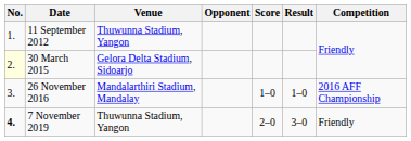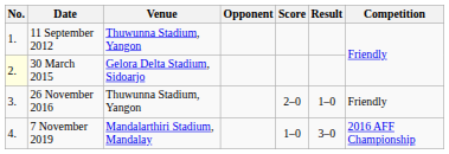26 November 2016 | Venue: Mandalarthiri Stadium, Mandalay -> Thuwunna Stadium, Yangon
26 November 2016 | Score: 1–0 -> 2–0
26 November 2016 | Competition: 2016 AFF Championship -> Friendly
7 November 2019 | No.: bold -> normal
7 November 2019 | Venue: Thuwunna Stadium, Yangon -> Mandalarthiri Stadium, Mandalay
7 November 2019 | Score: 2–0 -> 1–0
7 November 2019 | Competition: Friendly -> 2016 AFF Championship
